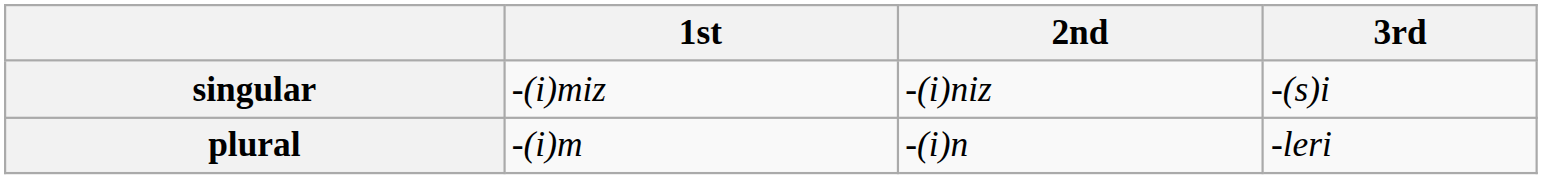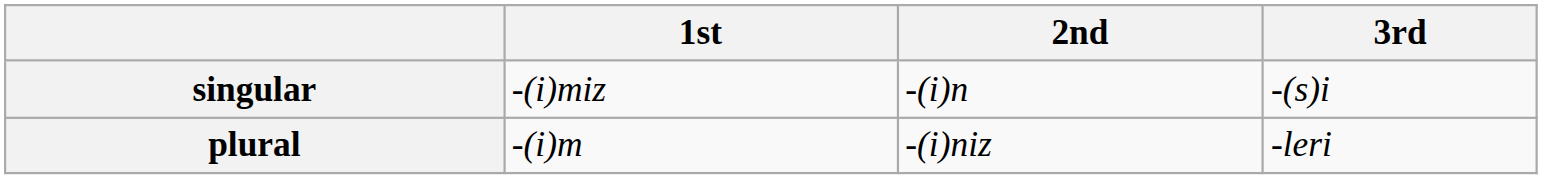singular | 2nd: -(i)niz -> -(i)n
plural | 2nd: -(i)n -> -(i)niz
